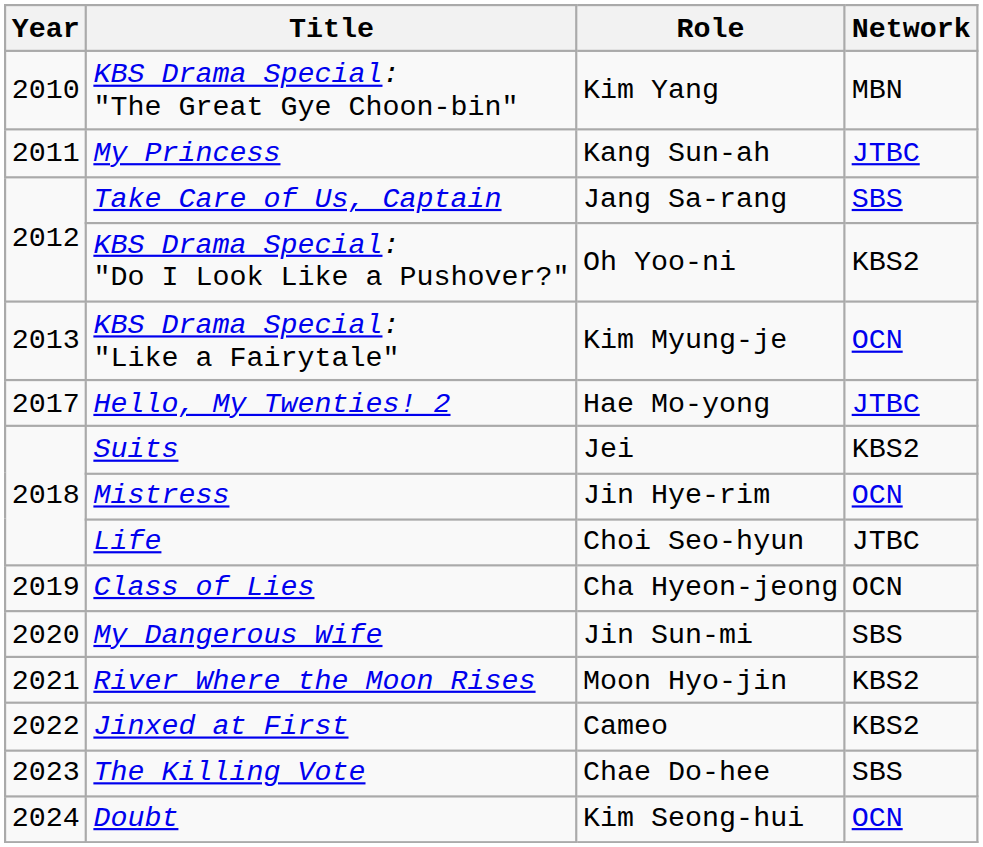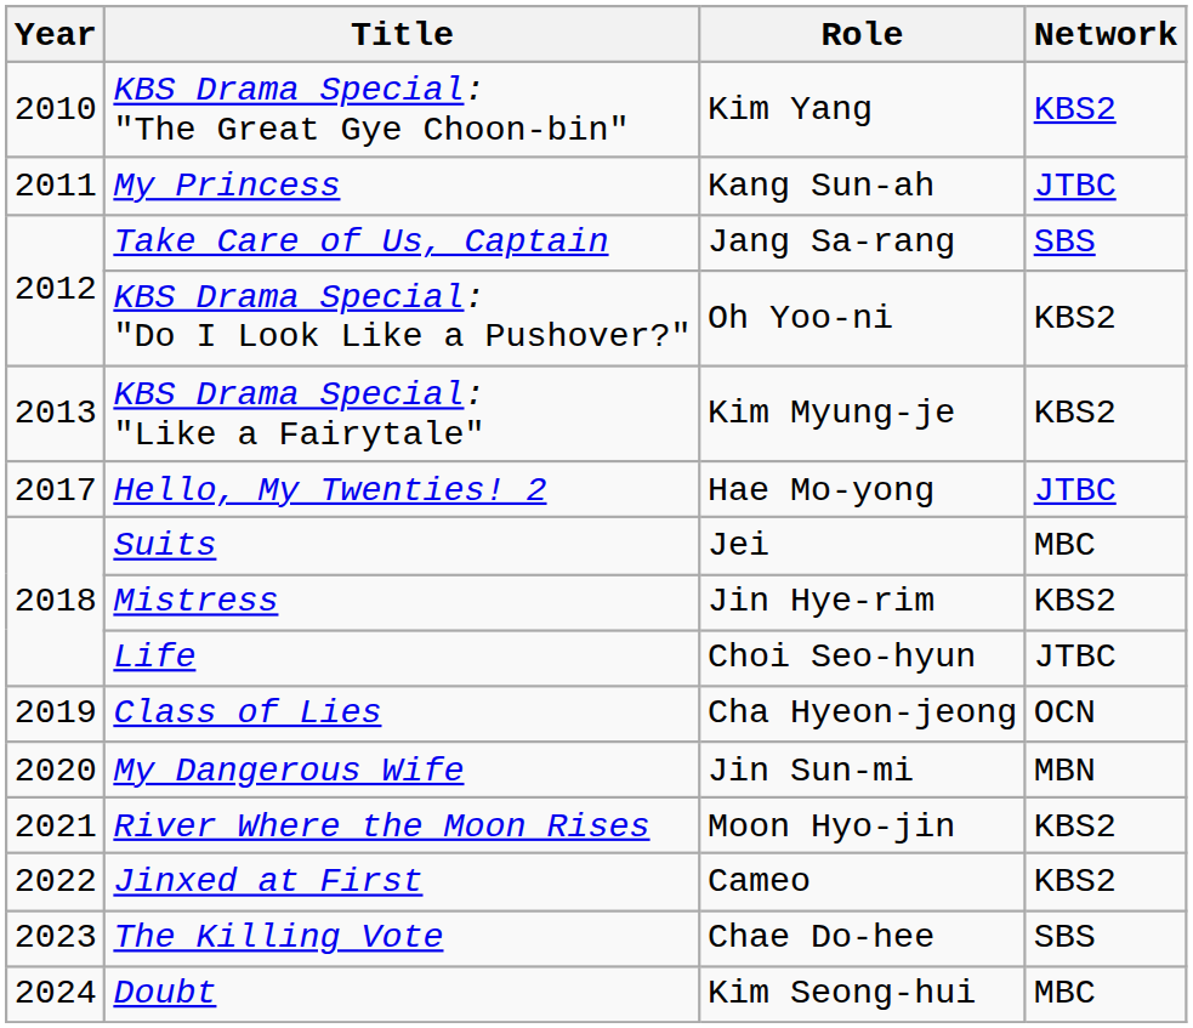KBS Drama Special: "The Great Gye Choon-bin" | Network: MBN -> KBS2
KBS Drama Special: "Like a Fairytale" | Network: OCN -> KBS2
Suits | Network: KBS2 -> MBC
Mistress | Network: OCN -> KBS2
My Dangerous Wife | Network: SBS -> MBN
Doubt | Network: OCN -> MBC
